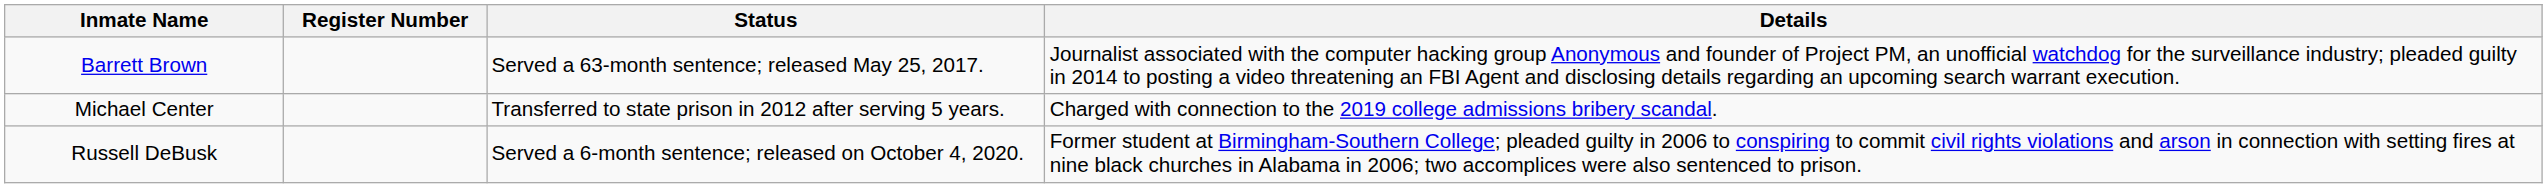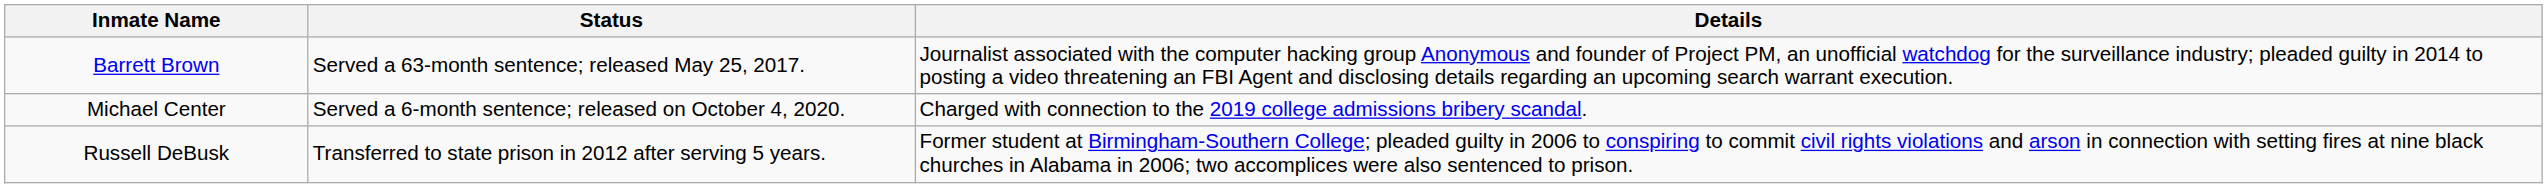- column: Register Number
Michael Center | Status: Transferred to state prison in 2012 after serving 5 years. -> Served a 6-month sentence; released on October 4, 2020.
Russell DeBusk | Status: Served a 6-month sentence; released on October 4, 2020. -> Transferred to state prison in 2012 after serving 5 years.
